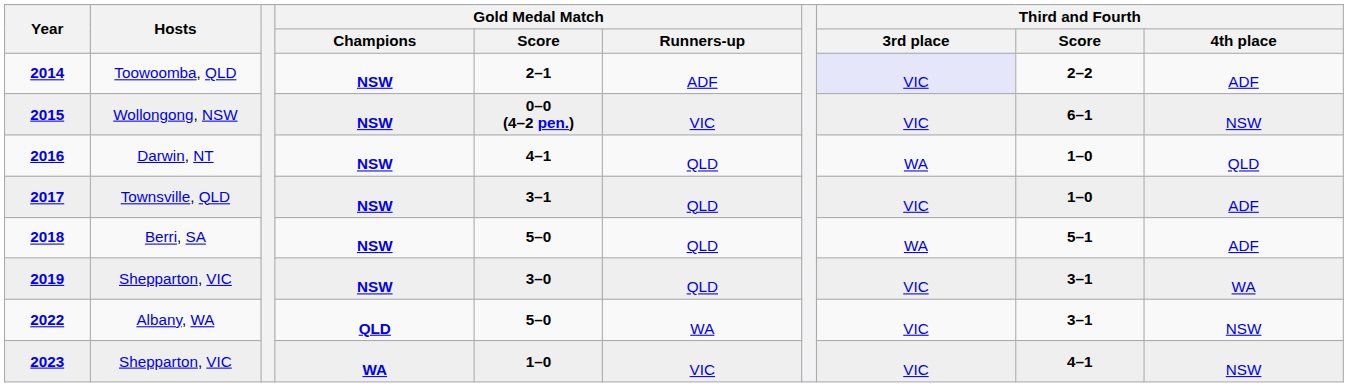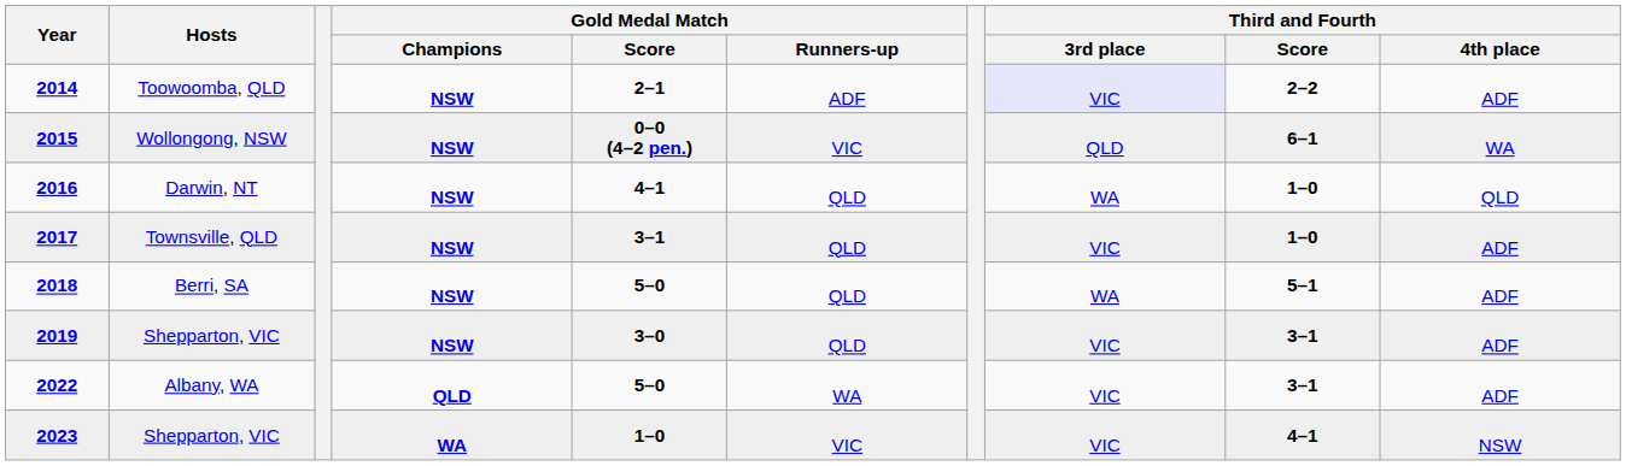2015 | Third and Fourth / 3rd place: VIC -> QLD
2015 | Third and Fourth / 4th place: NSW -> WA
2019 | Third and Fourth / 4th place: WA -> ADF
2022 | Third and Fourth / 4th place: NSW -> ADF
